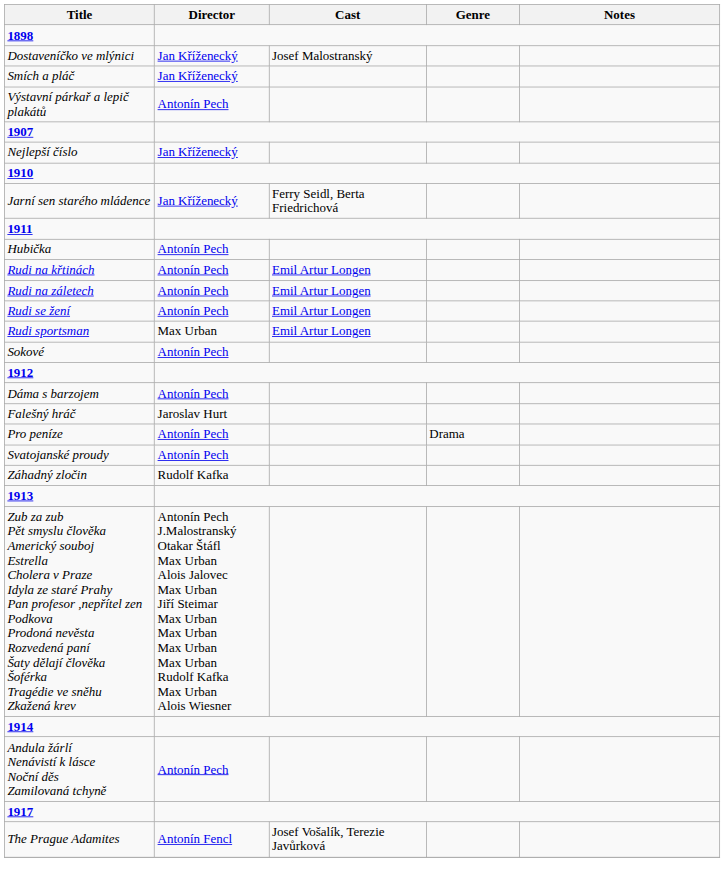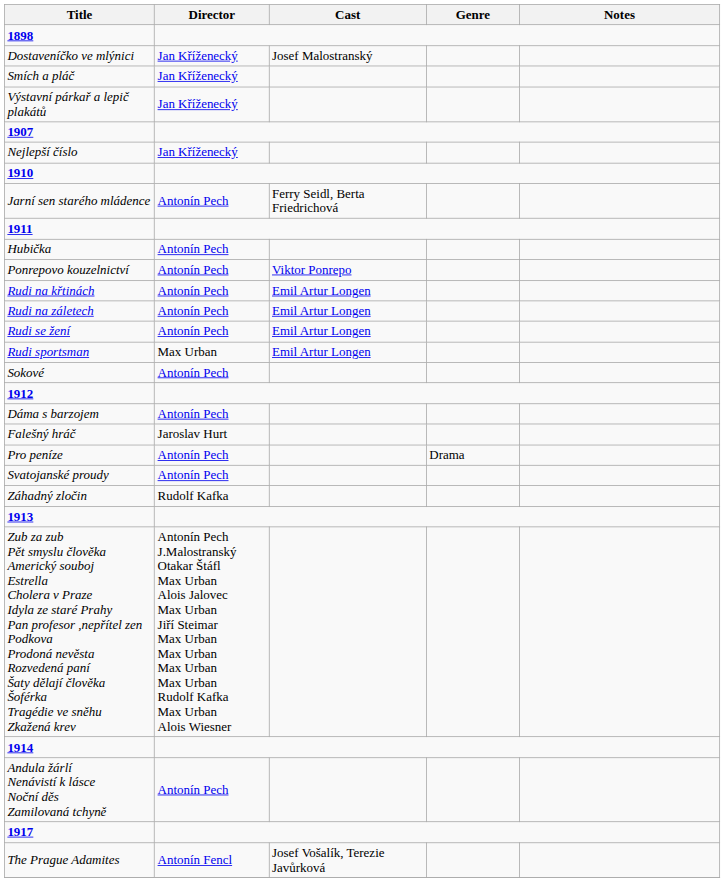Výstavní párkař a lepič plakátů | Director: Antonín Pech -> Jan Kříženecký
Jarní sen starého mládence | Director: Jan Kříženecký -> Antonín Pech
+ row: Ponrepovo kouzelnictví | Antonín Pech | Viktor Ponrepo
